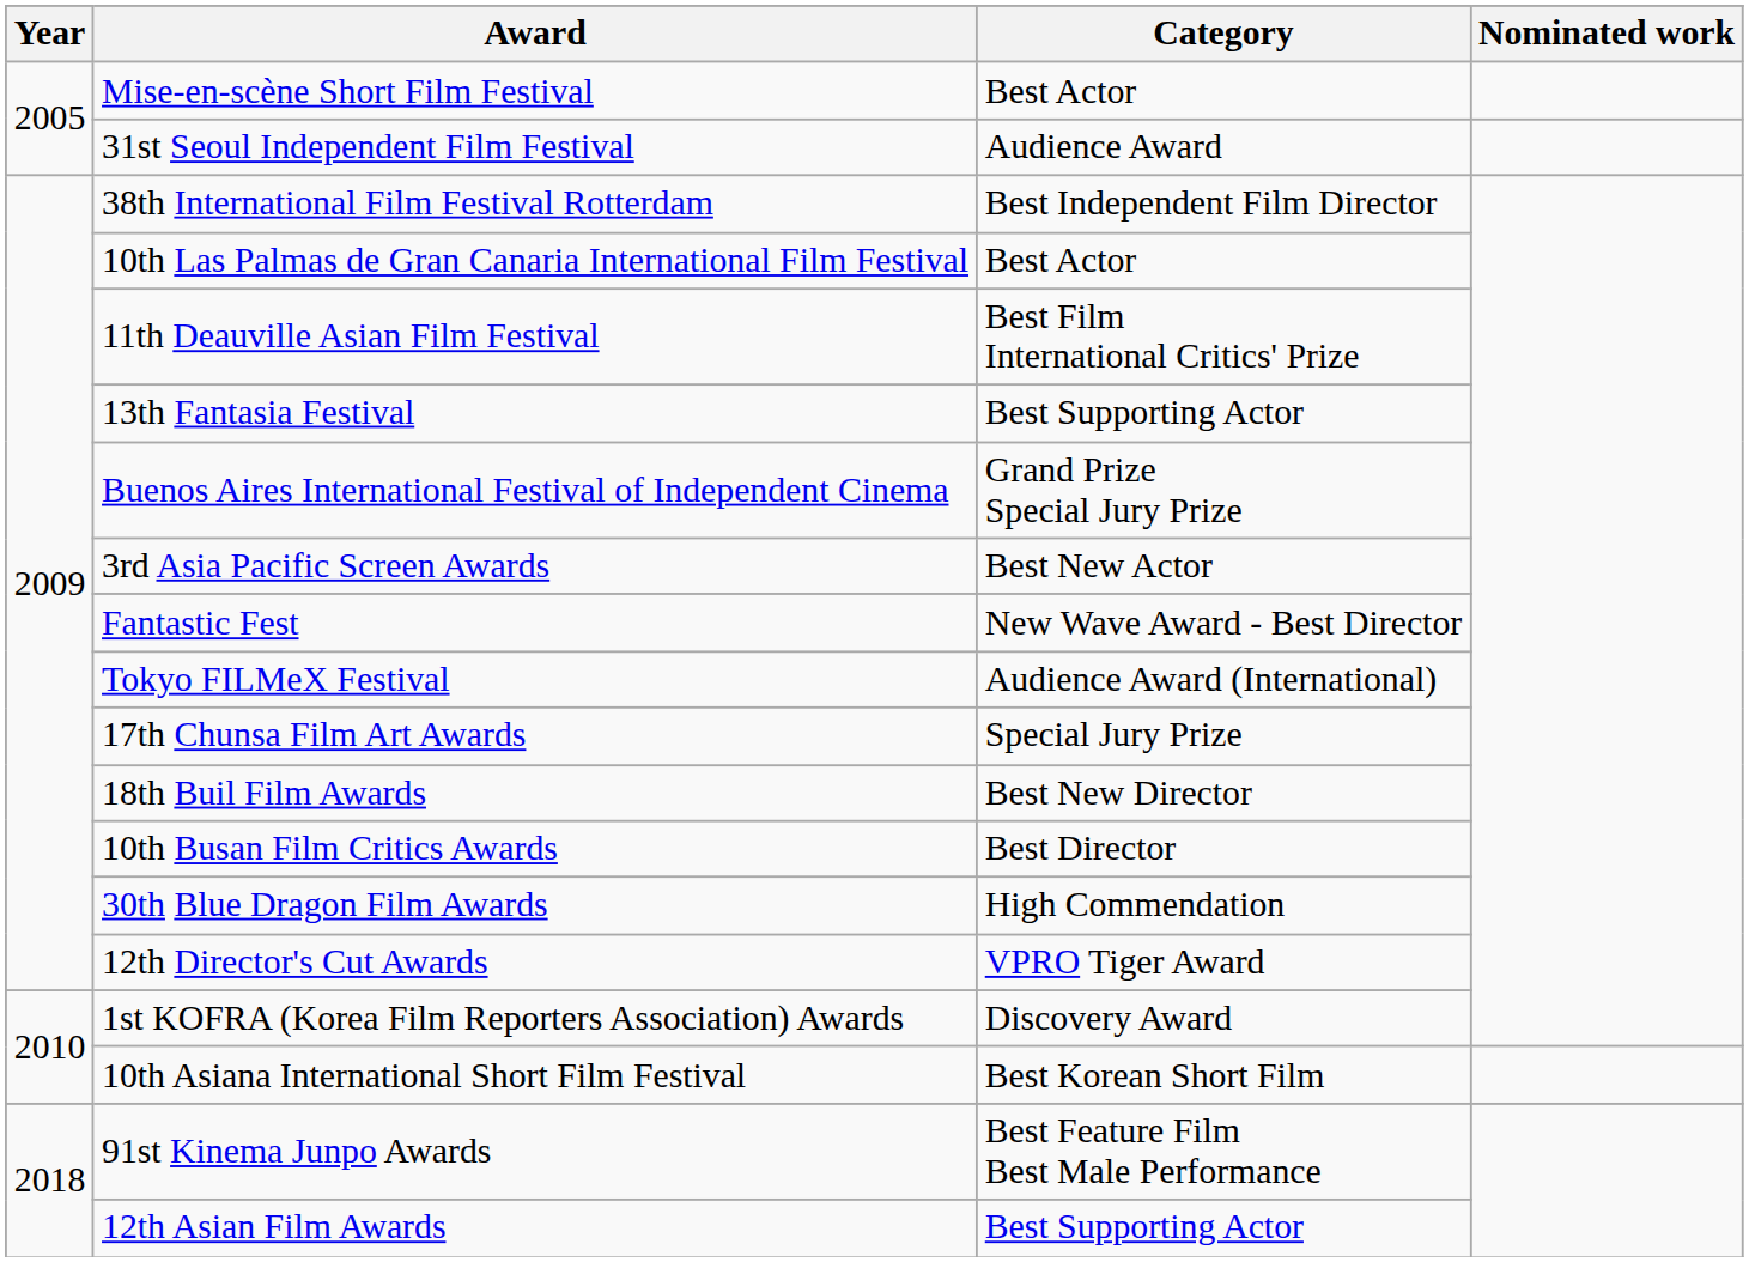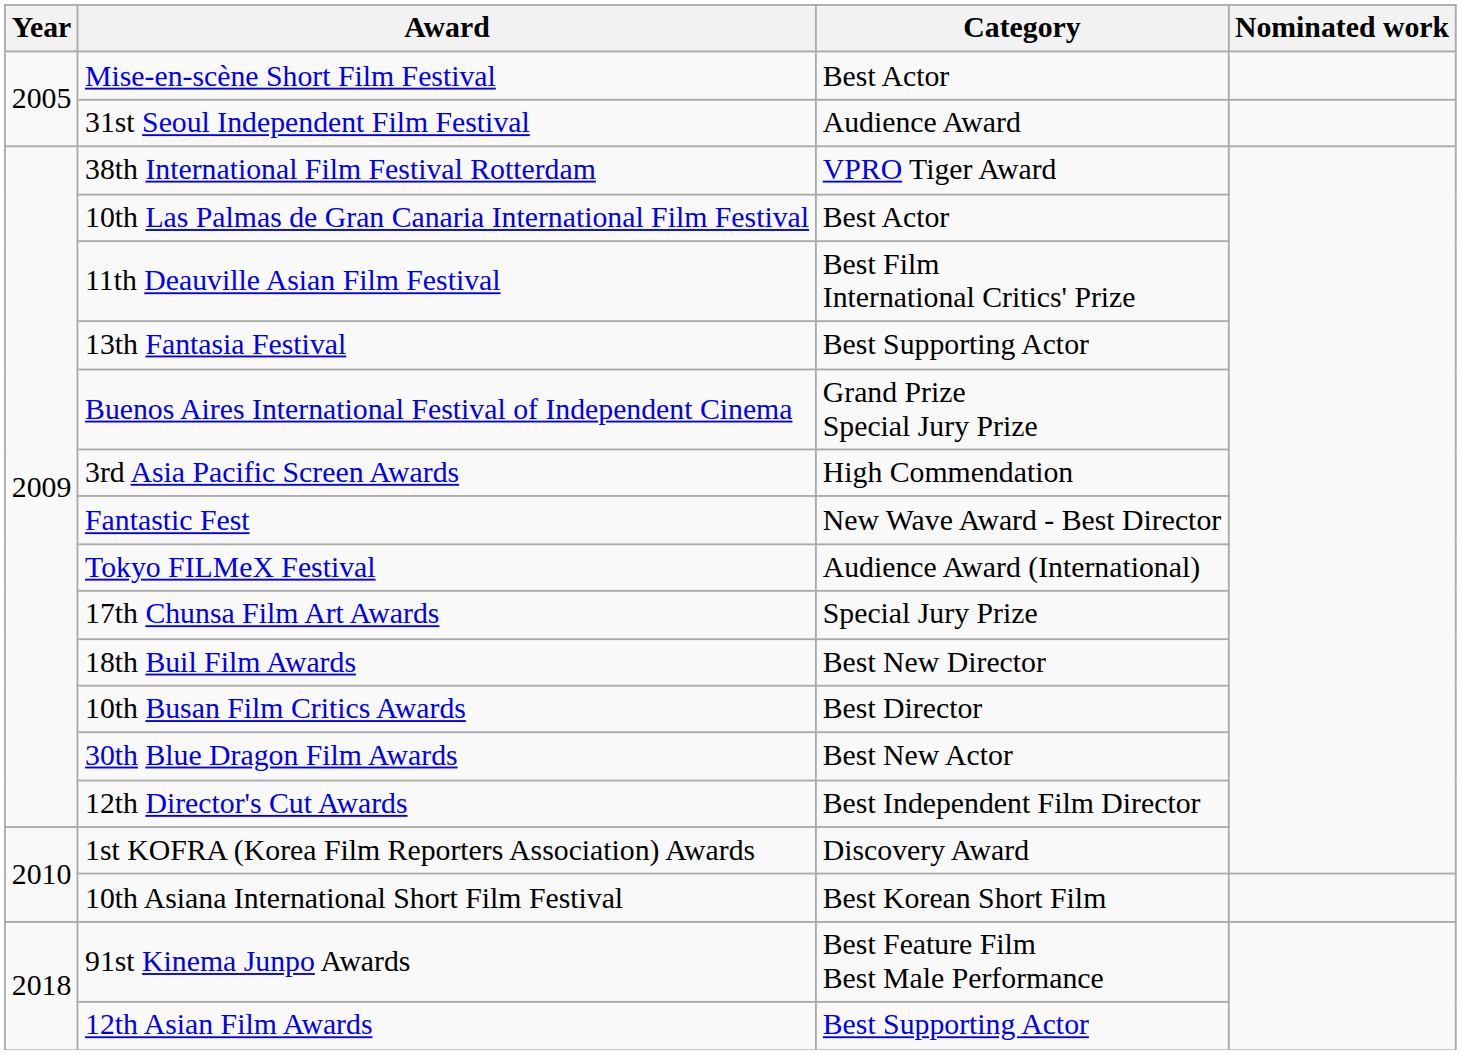38th International Film Festival Rotterdam | Category: Best Independent Film Director -> VPRO Tiger Award
3rd Asia Pacific Screen Awards | Category: Best New Actor -> High Commendation
30th Blue Dragon Film Awards | Category: High Commendation -> Best New Actor
12th Director's Cut Awards | Category: VPRO Tiger Award -> Best Independent Film Director
